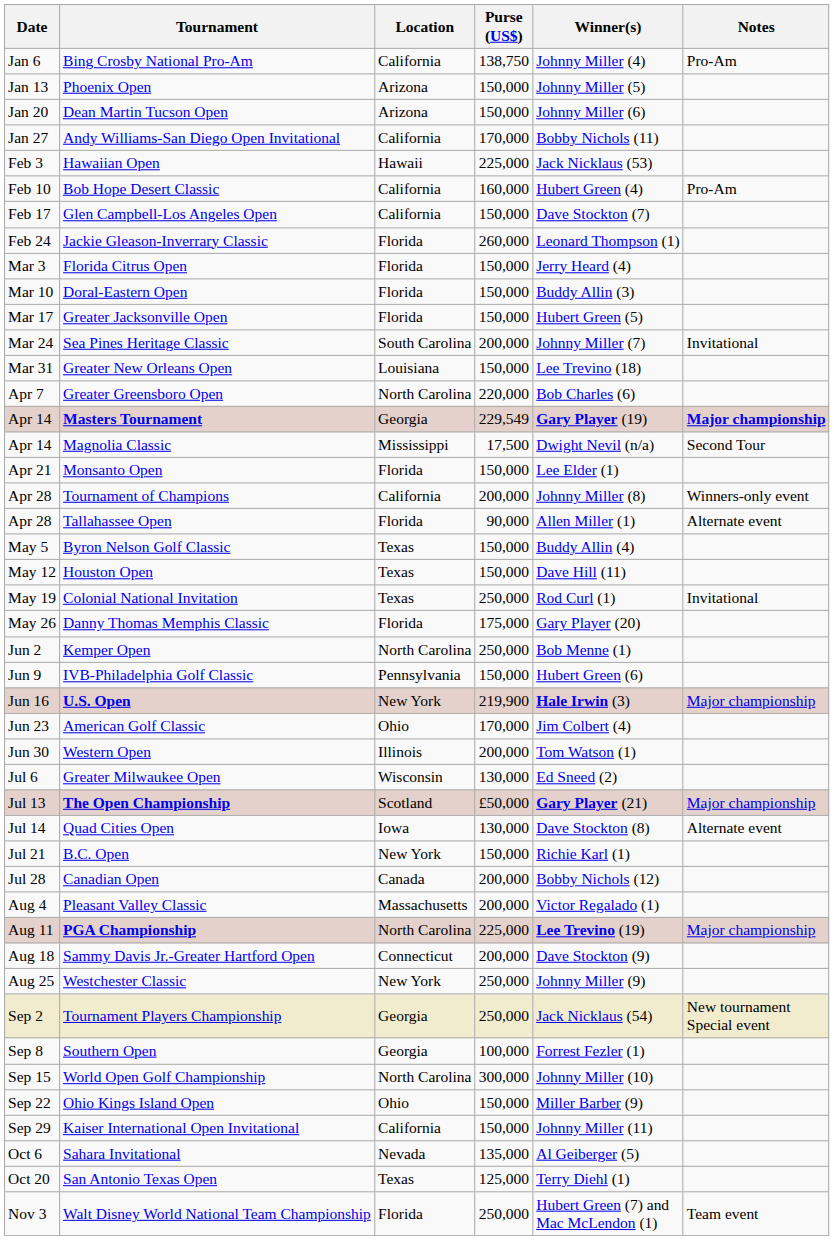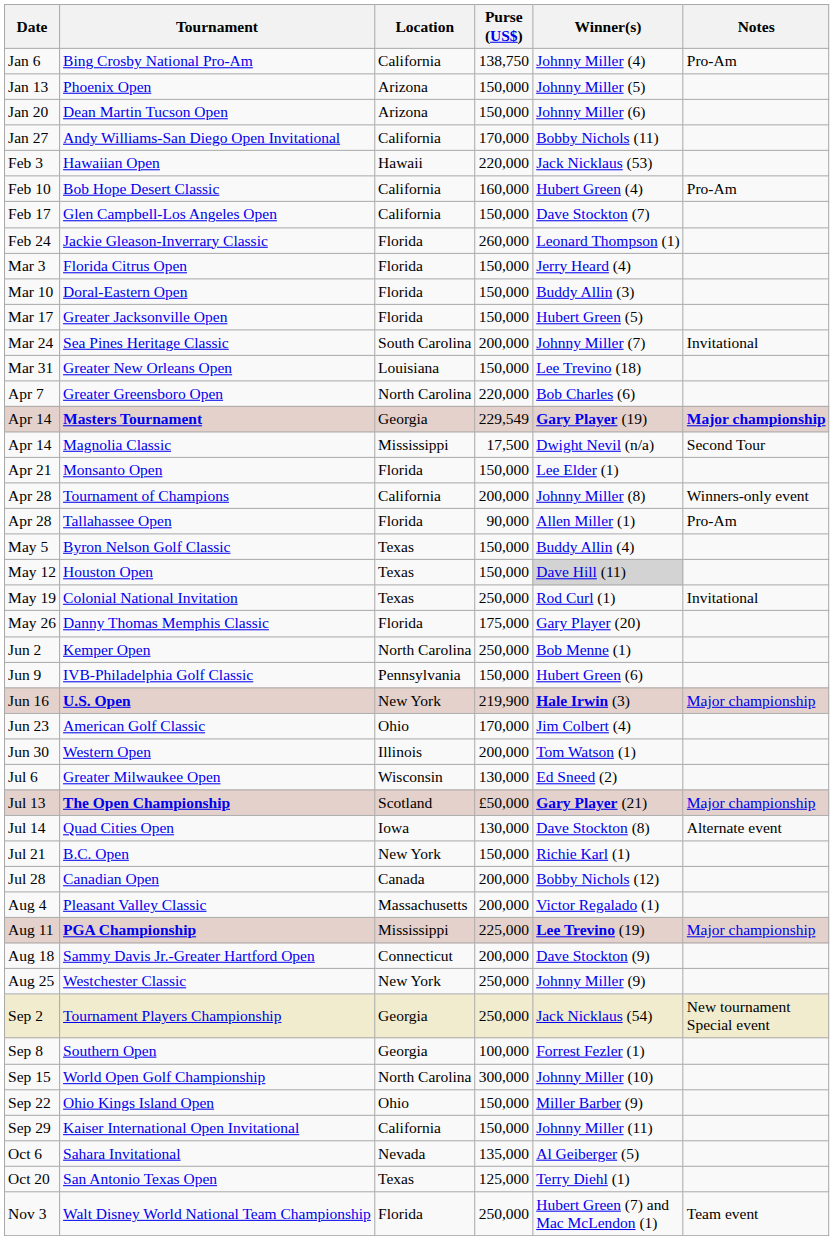Hawaiian Open | Purse (US$): 225,000 -> 220,000
Tallahassee Open | Notes: Alternate event -> Pro-Am
Houston Open | Winner(s): no background -> lightgrey background
PGA Championship | Location: North Carolina -> Mississippi
